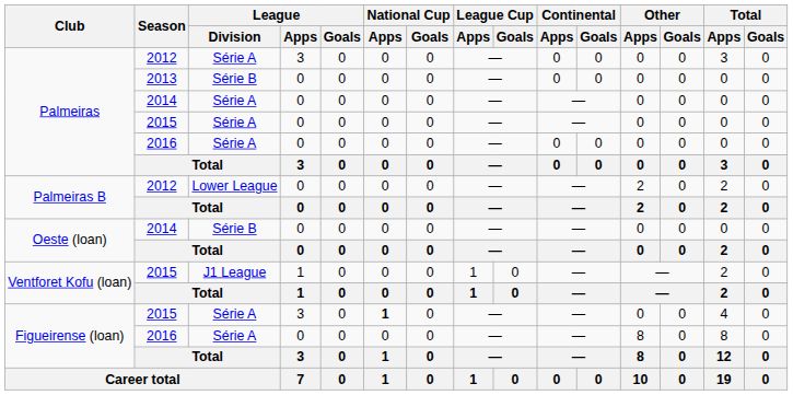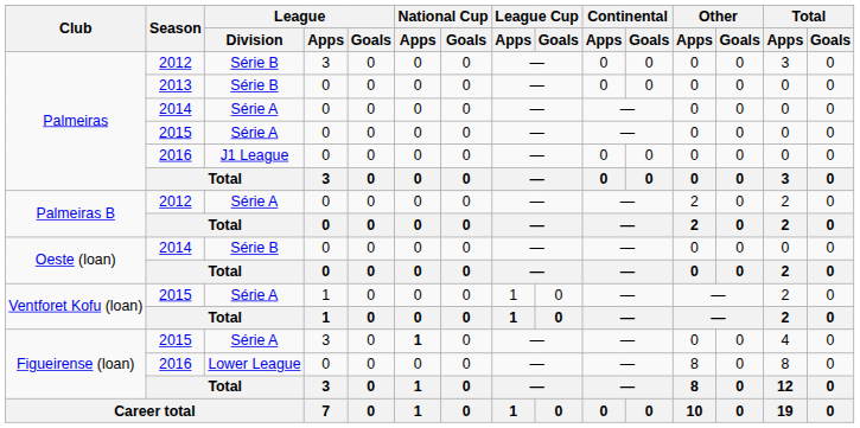Palmeiras / 2012 | League / Division: Série A -> Série B
Palmeiras / 2016 | League / Division: Série A -> J1 League
Palmeiras B / 2012 | League / Division: Lower League -> Série A
Ventforet Kofu (loan) / 2015 | League / Division: J1 League -> Série A
Figueirense (loan) / 2016 | League / Division: Série A -> Lower League
